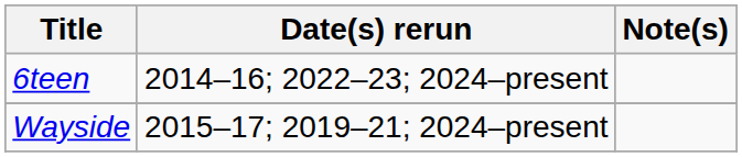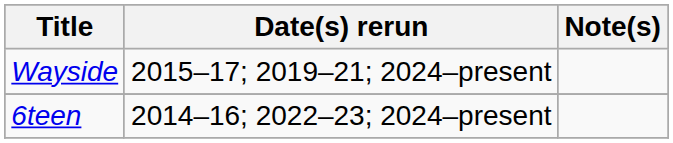rows swapped: 6teen <-> Wayside
